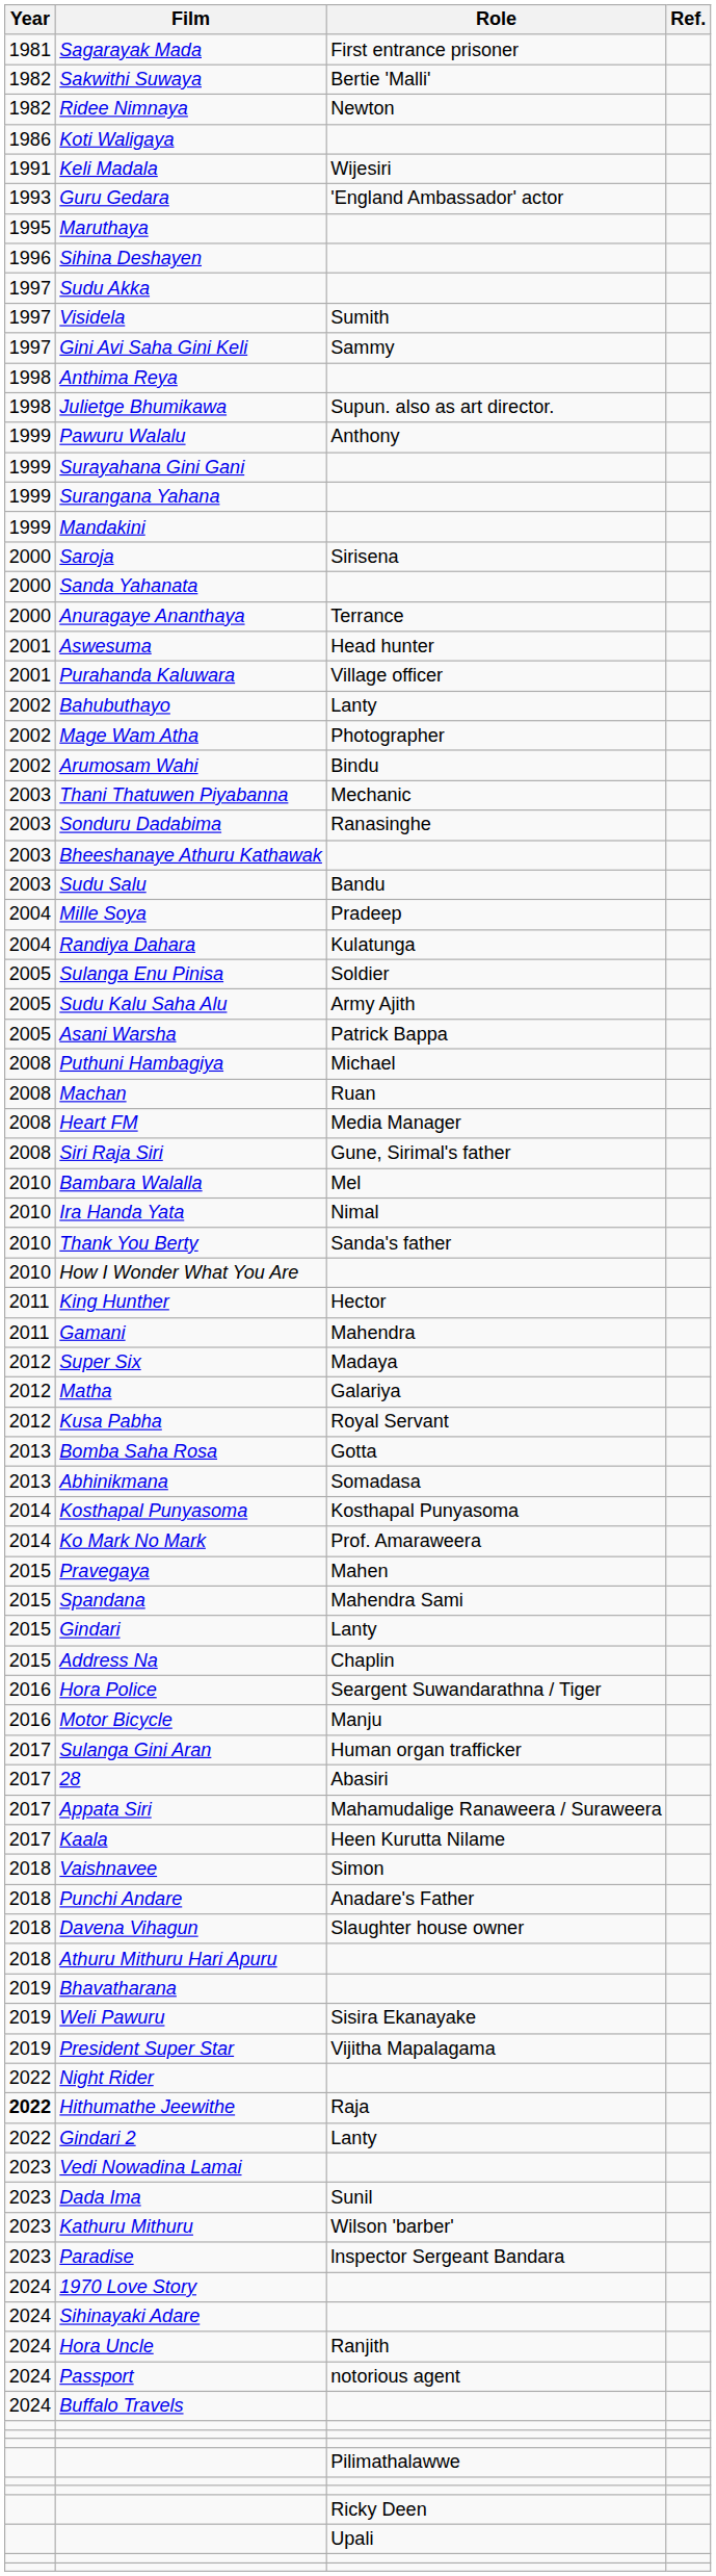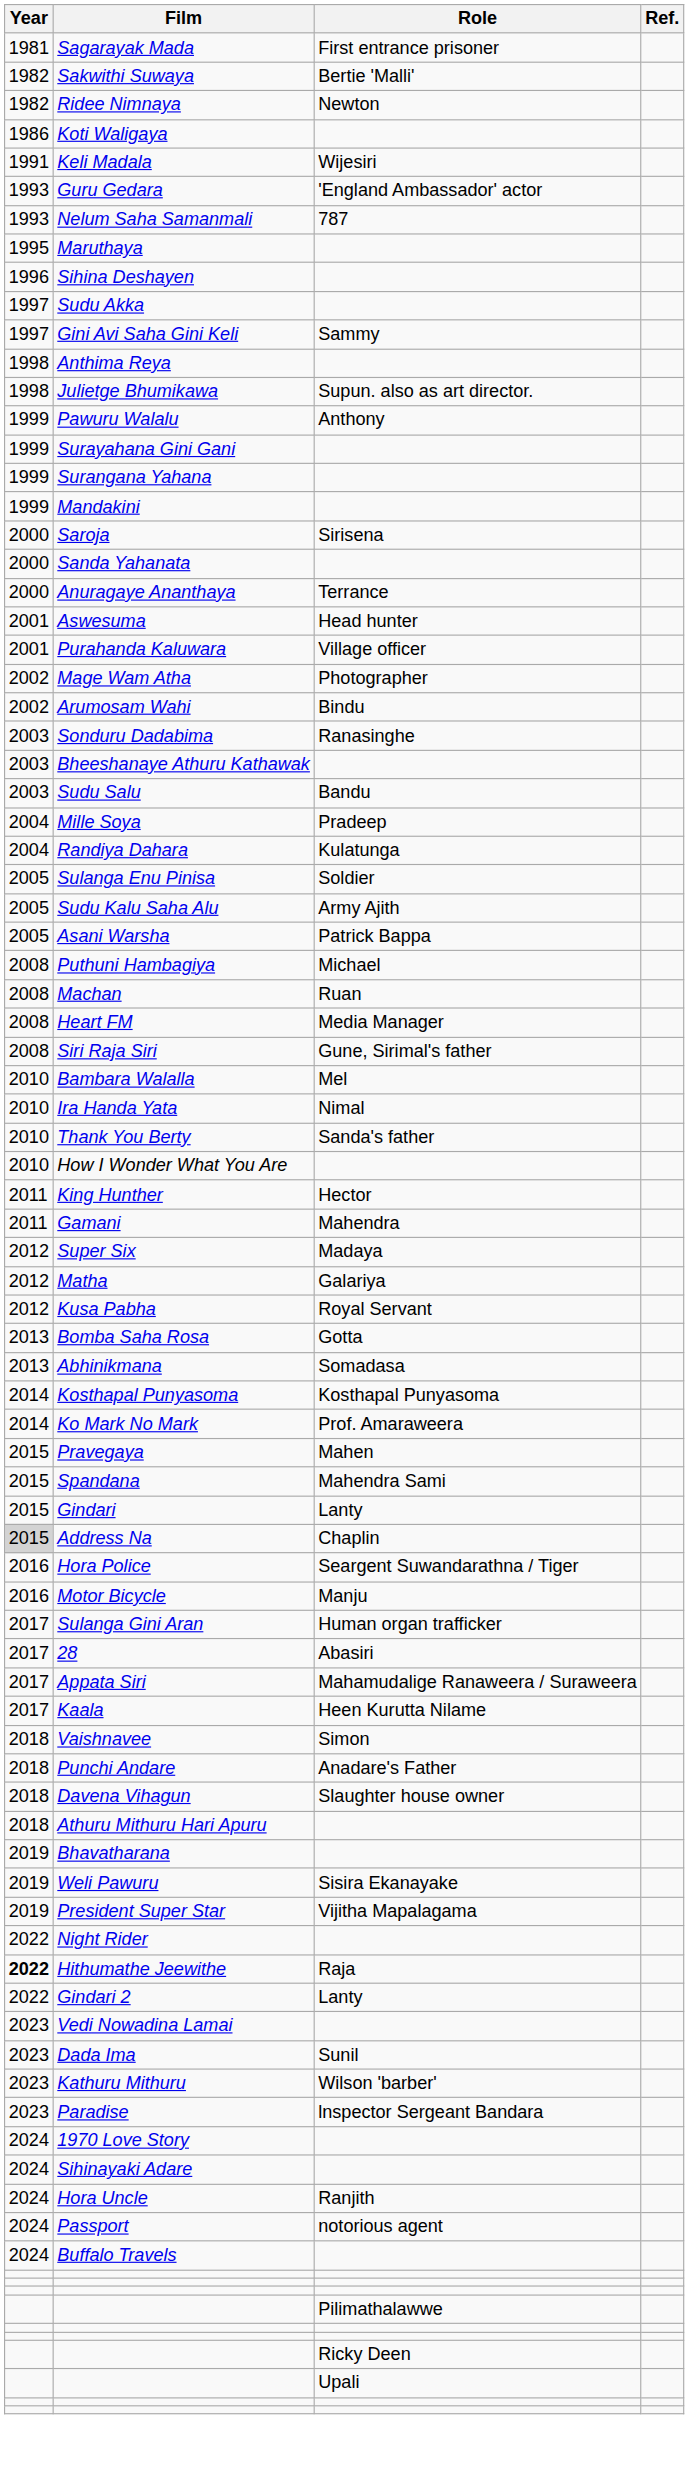+ row: 1993 | Nelum Saha Samanmali | 787
- row: 1997 | Visidela | Sumith
- row: 2002 | Bahubuthayo | Lanty
- row: 2003 | Thani Thatuwen Piyabanna | Mechanic
Address Na | Year: no background -> lightgrey background
